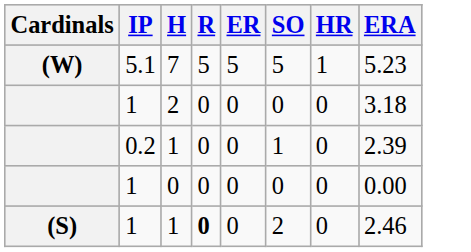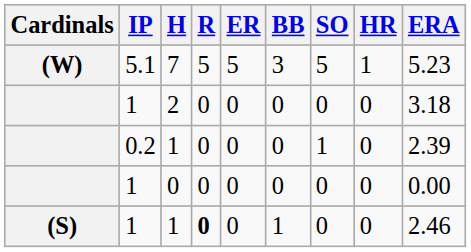+ column: BB | 3 | 0 | 0 | 0 | 1
(S) / 1 | SO: 2 -> 0
